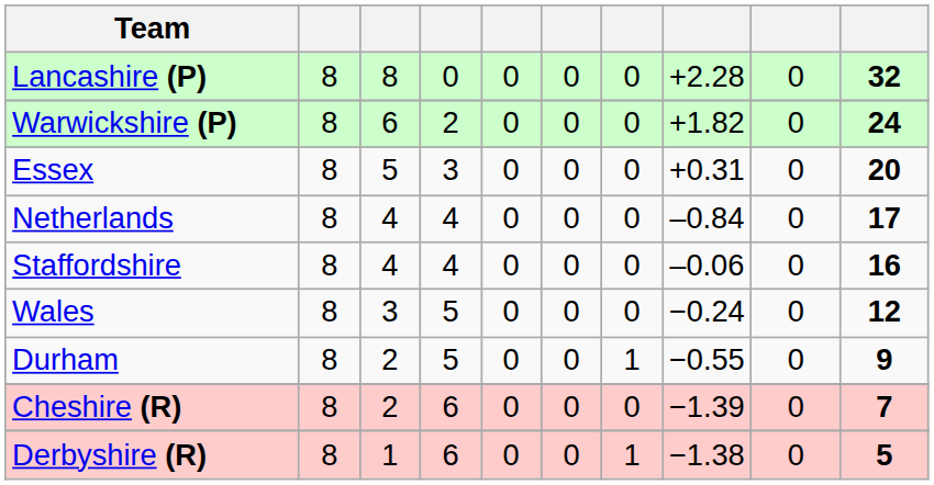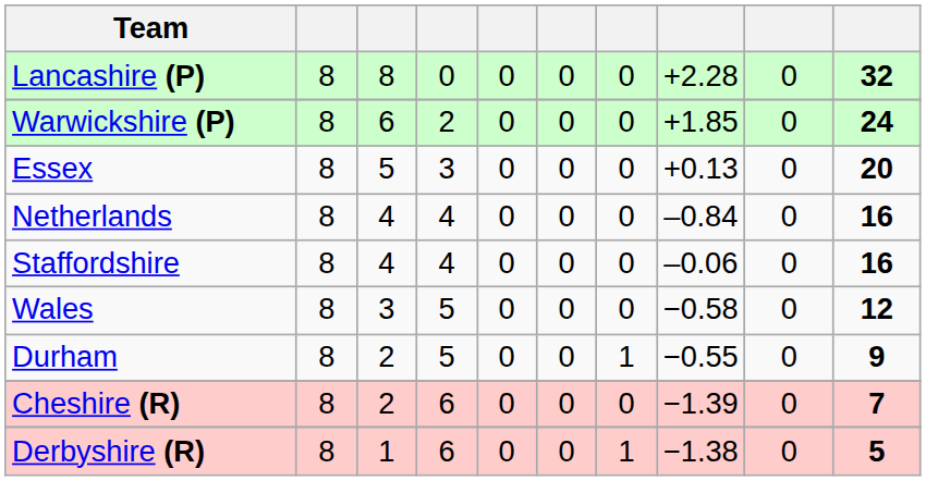Warwickshire (P) | column 8: +1.82 -> +1.85
Essex | column 8: +0.31 -> +0.13
Netherlands | column 10: 17 -> 16
Wales | column 8: −0.24 -> −0.58
